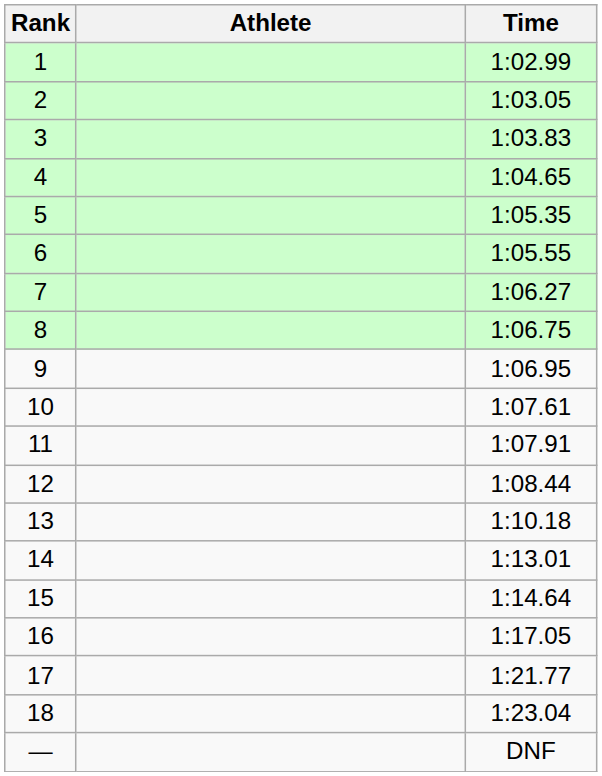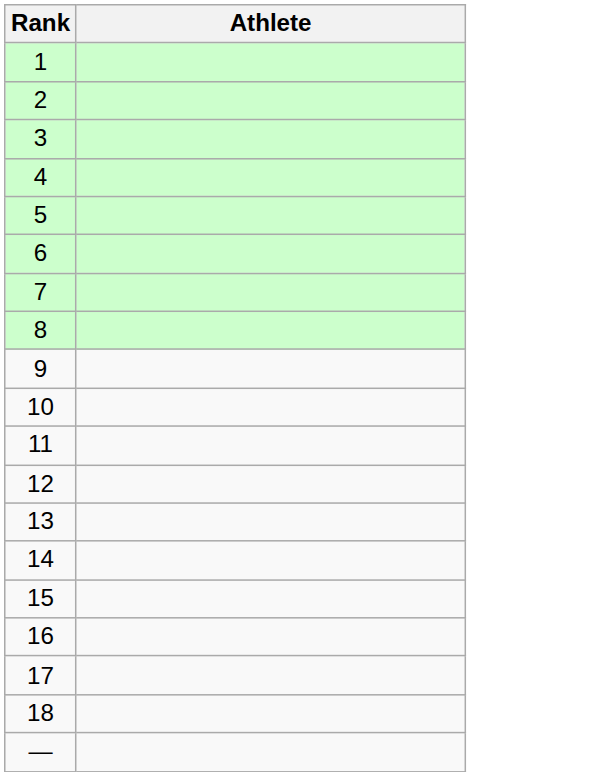- column: Time | 1:02.99 | 1:03.05 | 1:03.83 | 1:04.65 | 1:05.35 | 1:05.55 | 1:06.27 | 1:06.75 | 1:06.95 | 1:07.61 | 1:07.91 | 1:08.44 | 1:10.18 | 1:13.01 | 1:14.64 | 1:17.05 | 1:21.77 | 1:23.04 | DNF
